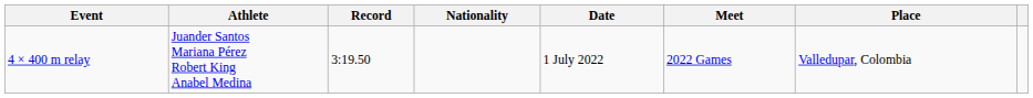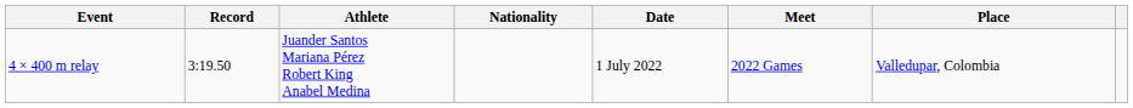columns swapped: Record <-> Athlete
